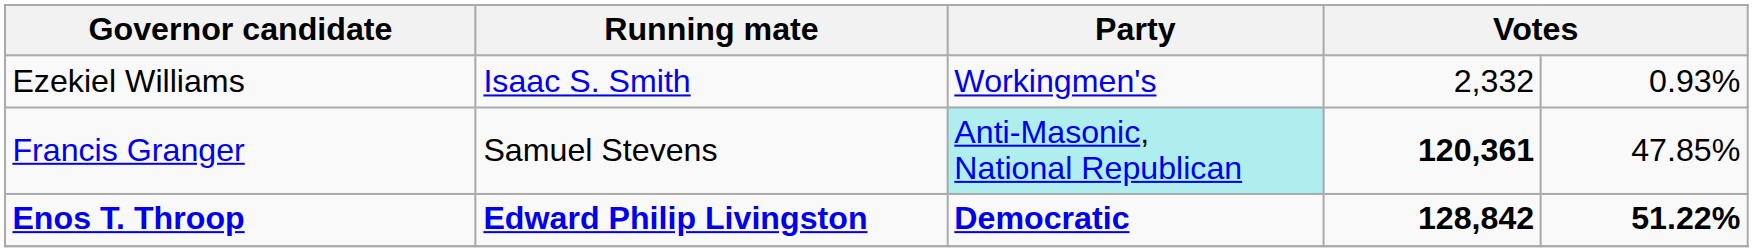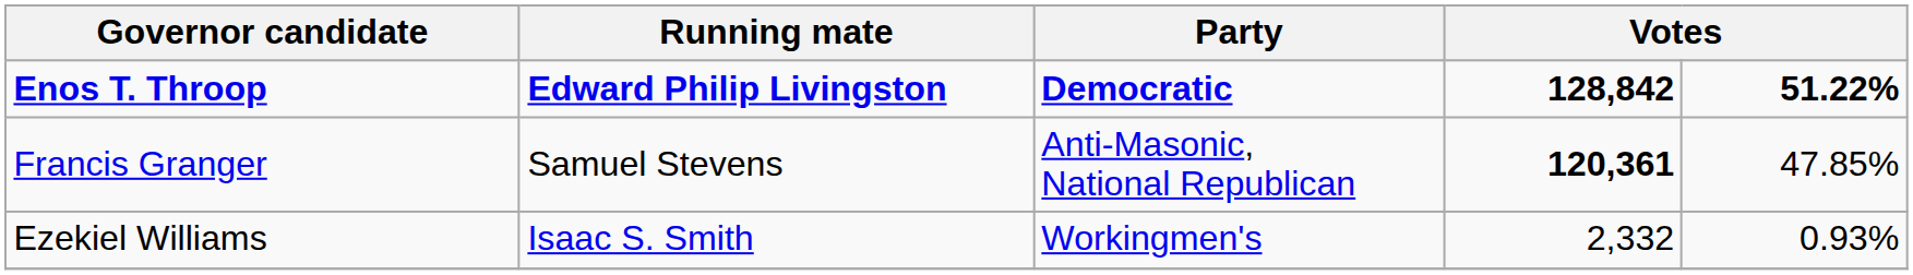rows swapped: Enos T. Throop <-> Ezekiel Williams
Francis Granger | Party: paleturquoise background -> no background
